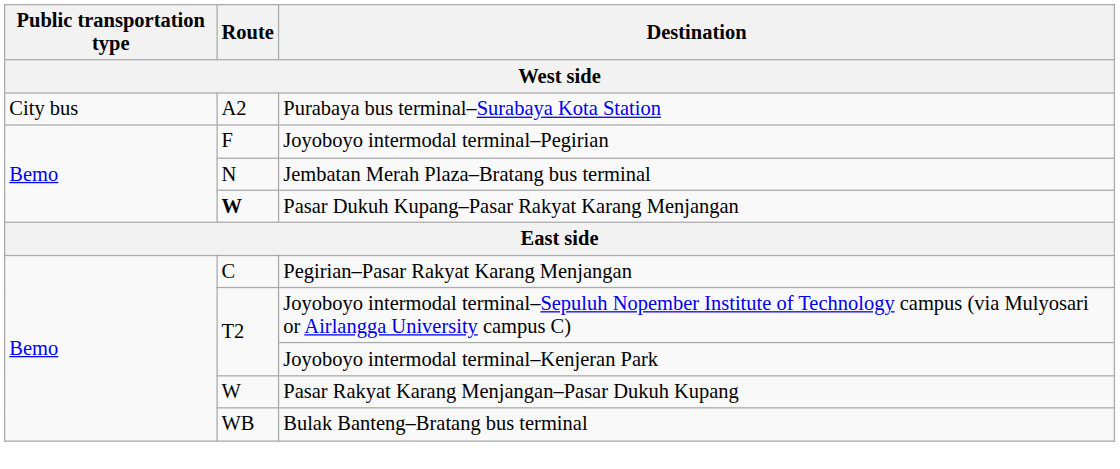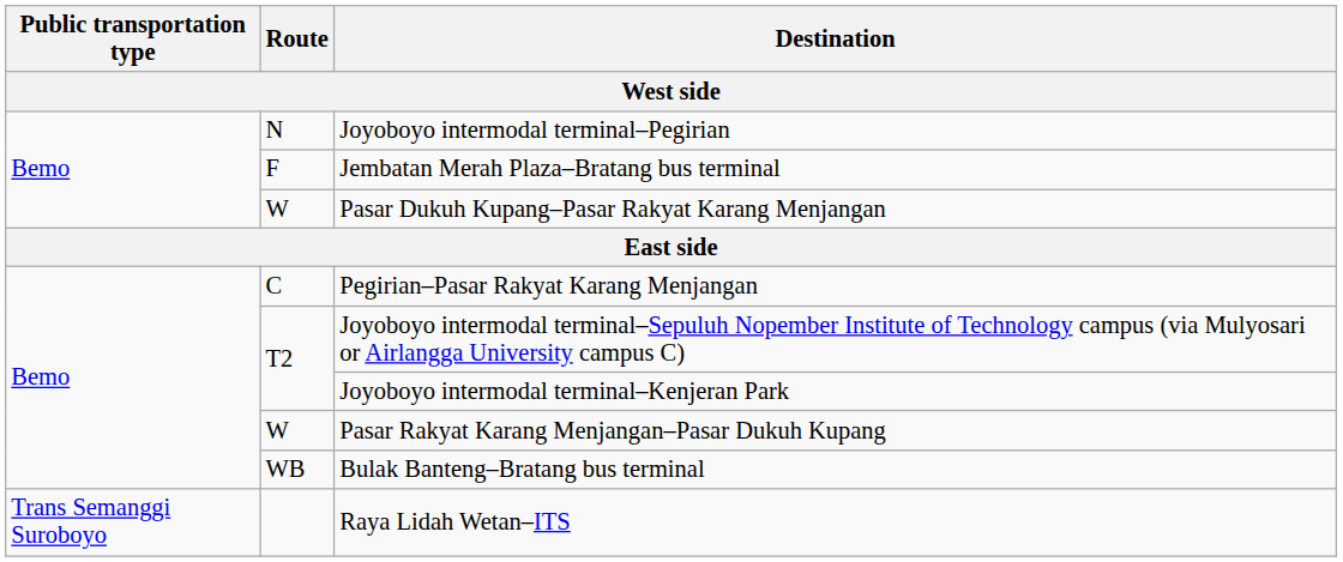- row: City bus | A2 | Purabaya bus terminal–Surabaya Kota Station
Joyoboyo intermodal terminal–Pegirian | Route: F -> N
Jembatan Merah Plaza–Bratang bus terminal | Route: N -> F
Pasar Dukuh Kupang–Pasar Rakyat Karang Menjangan | Route: bold -> normal
+ row: Trans Semanggi Suroboyo | Raya Lidah Wetan–ITS
